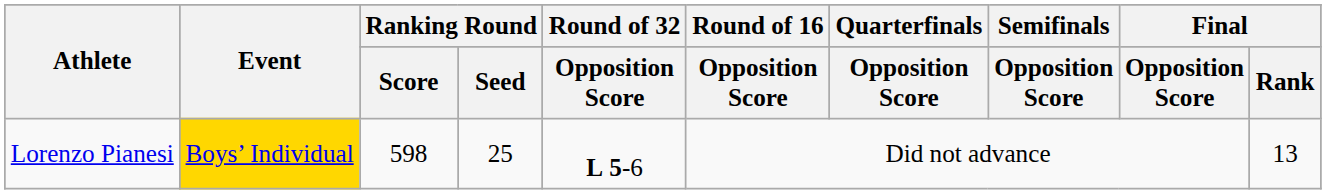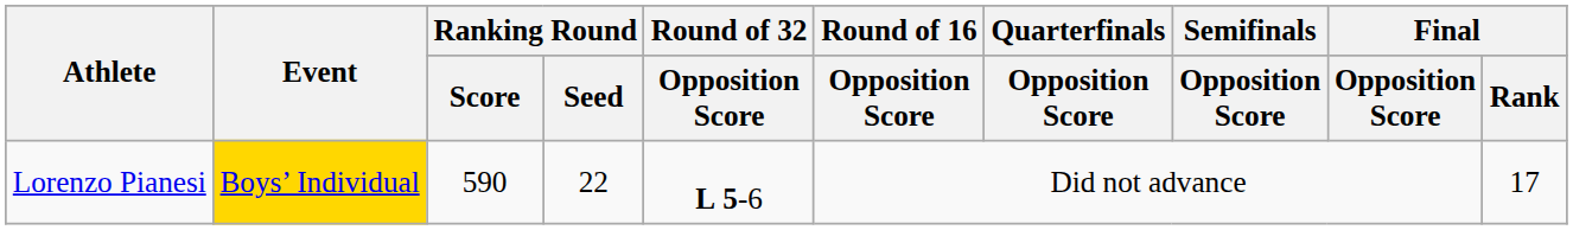Lorenzo Pianesi | Ranking Round / Score: 598 -> 590
Lorenzo Pianesi | Ranking Round / Seed: 25 -> 22
Lorenzo Pianesi | Final / Rank: 13 -> 17
